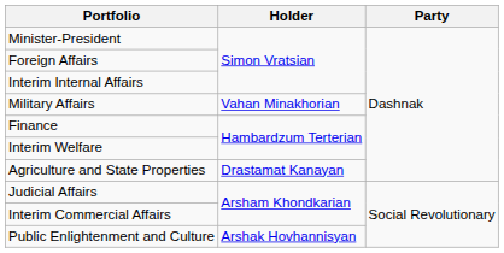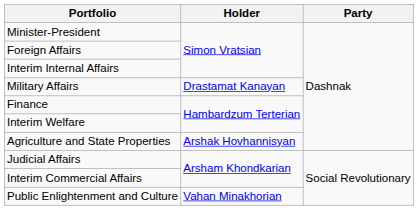Military Affairs | Holder: Vahan Minakhorian -> Drastamat Kanayan
Agriculture and State Properties | Holder: Drastamat Kanayan -> Arshak Hovhannisyan
Public Enlightenment and Culture | Holder: Arshak Hovhannisyan -> Vahan Minakhorian
